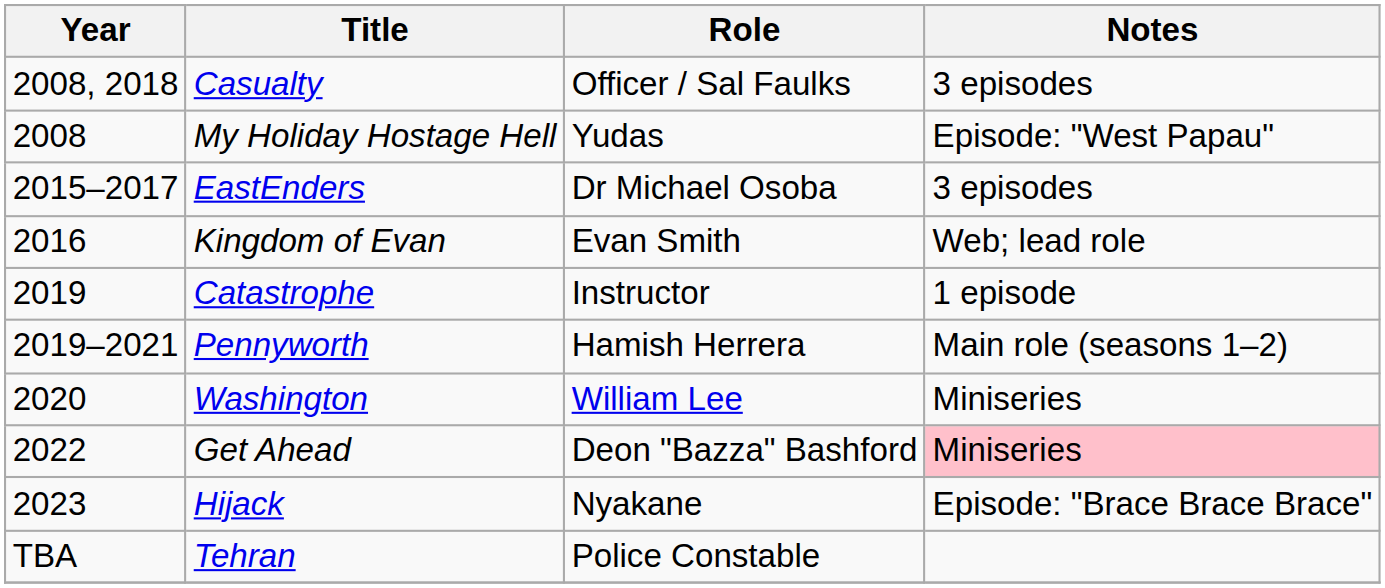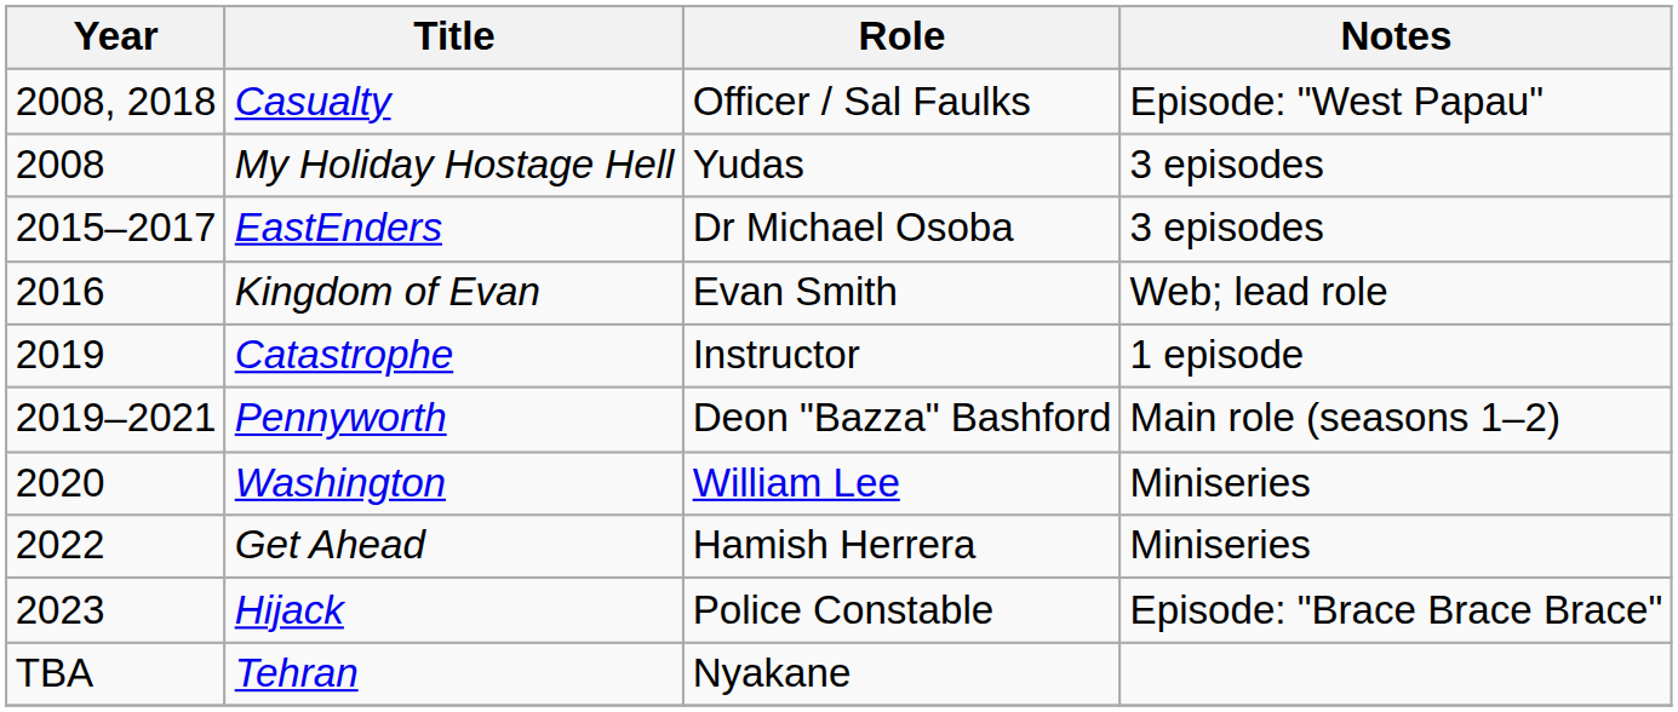Casualty | Notes: 3 episodes -> Episode: "West Papau"
My Holiday Hostage Hell | Notes: Episode: "West Papau" -> 3 episodes
Pennyworth | Role: Hamish Herrera -> Deon "Bazza" Bashford
Get Ahead | Role: Deon "Bazza" Bashford -> Hamish Herrera
Get Ahead | Notes: pink background -> no background
Hijack | Role: Nyakane -> Police Constable
Tehran | Role: Police Constable -> Nyakane
